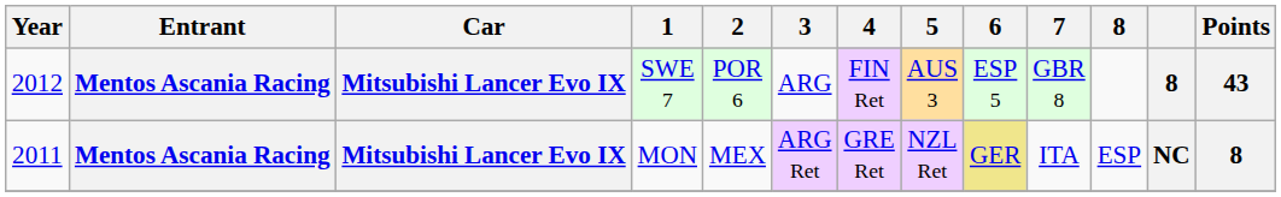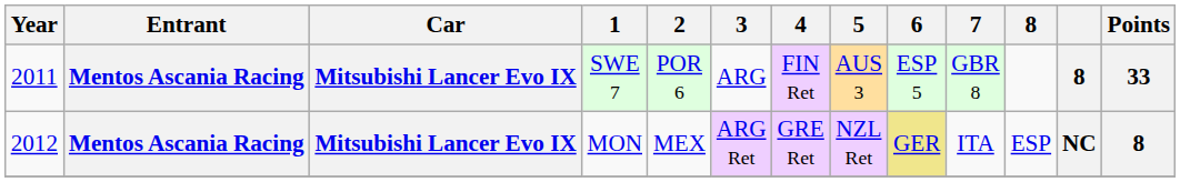SWE 7 | Year: 2012 -> 2011
SWE 7 | Points: 43 -> 33
MON | Year: 2011 -> 2012
